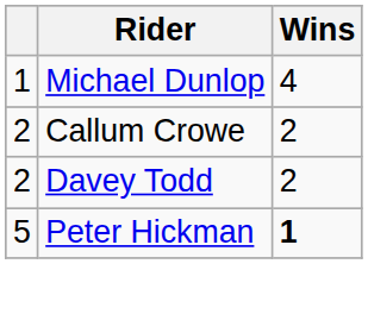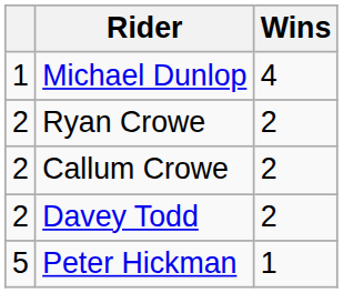+ row: 2 | Ryan Crowe | 2
Peter Hickman | Wins: bold -> normal
